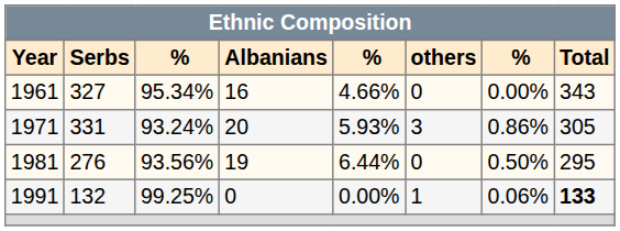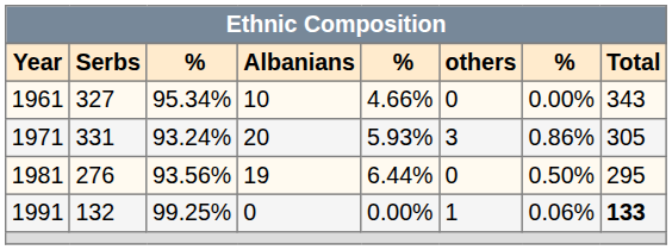1961 | column 4: 16 -> 10
